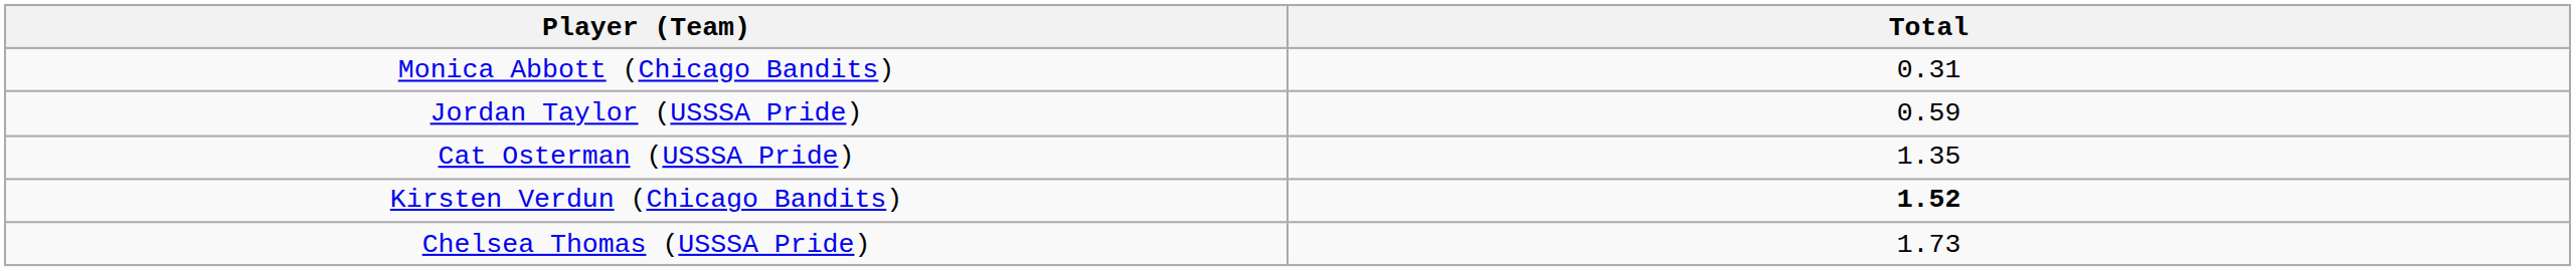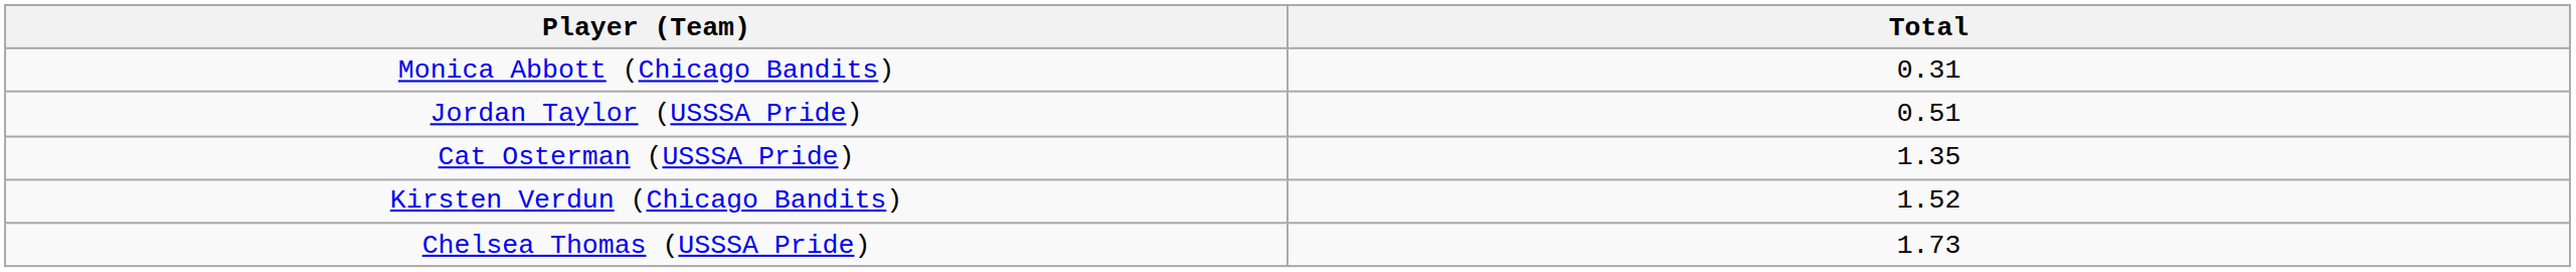Jordan Taylor (USSSA Pride) | Total: 0.59 -> 0.51
Kirsten Verdun (Chicago Bandits) | Total: bold -> normal
